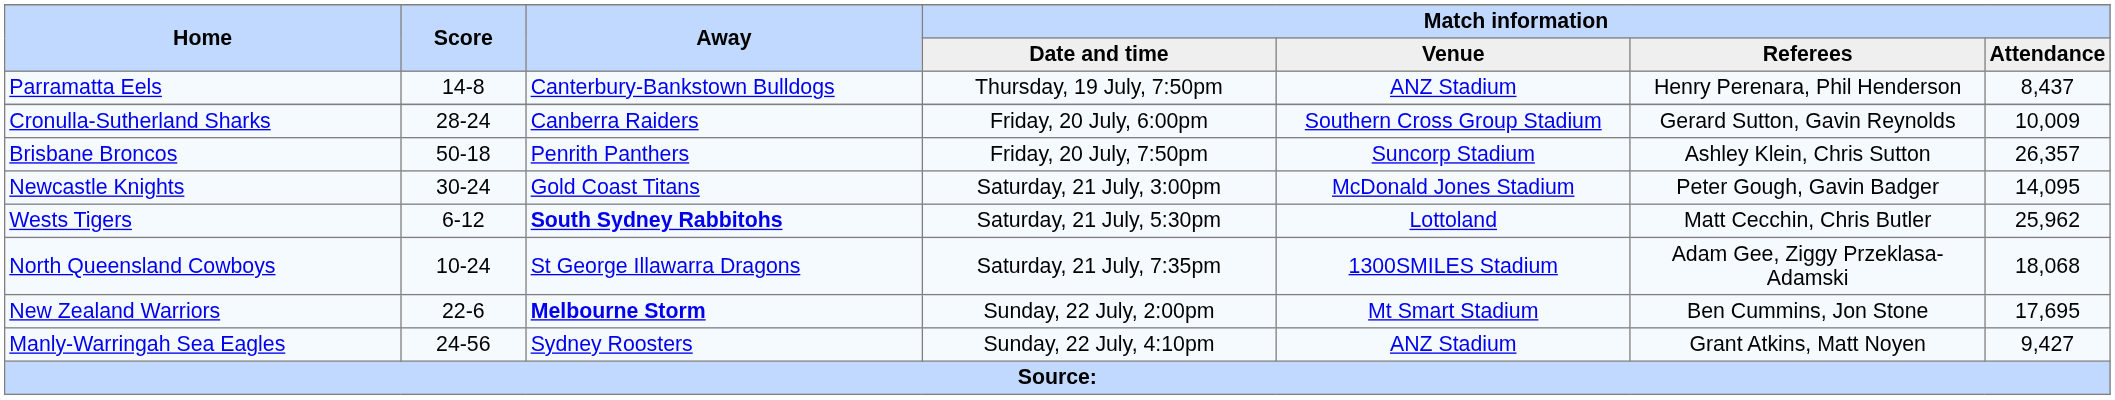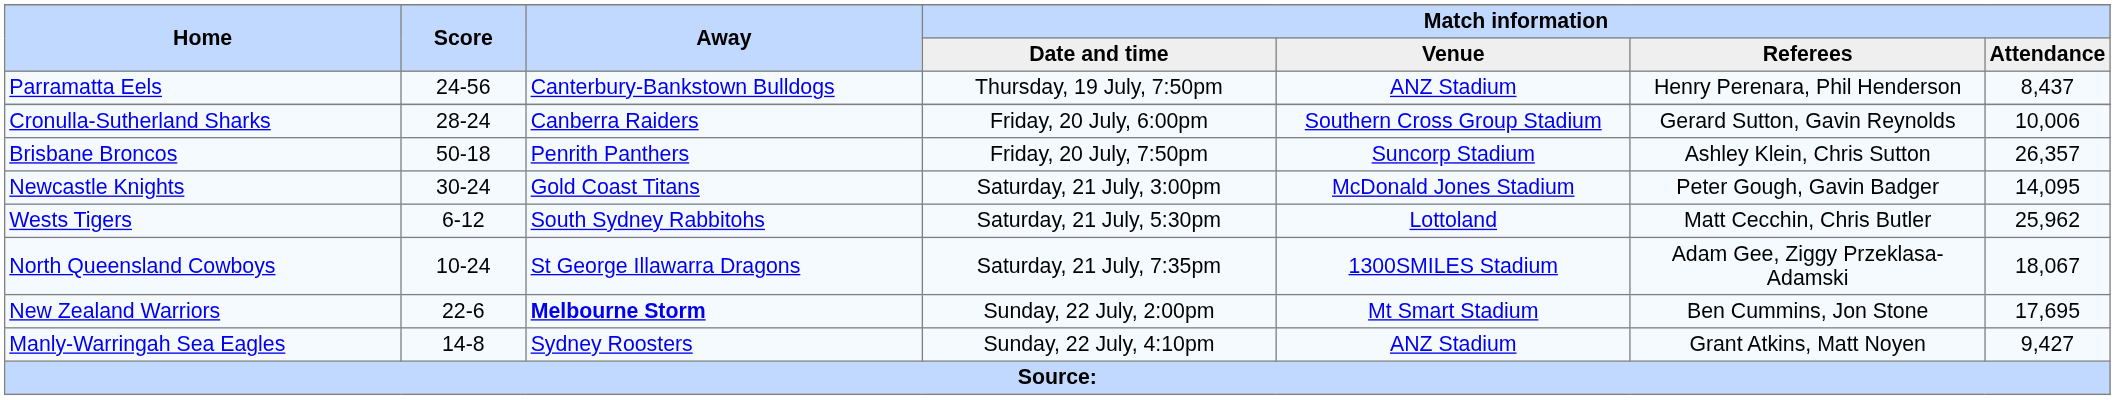Parramatta Eels | Score: 14-8 -> 24-56
Cronulla-Sutherland Sharks | Match information / Attendance: 10,009 -> 10,006
Wests Tigers | Away: bold -> normal
North Queensland Cowboys | Match information / Attendance: 18,068 -> 18,067
Manly-Warringah Sea Eagles | Score: 24-56 -> 14-8
